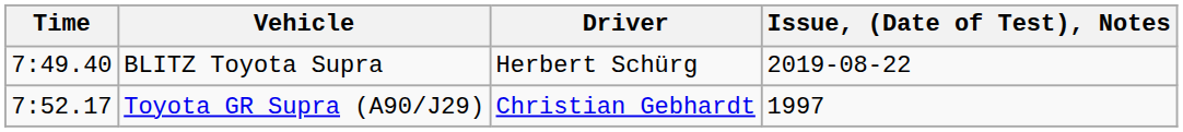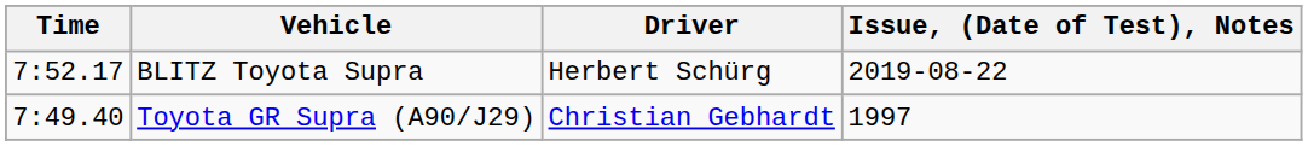BLITZ Toyota Supra | Time: 7:49.40 -> 7:52.17
Toyota GR Supra (A90/J29) | Time: 7:52.17 -> 7:49.40
